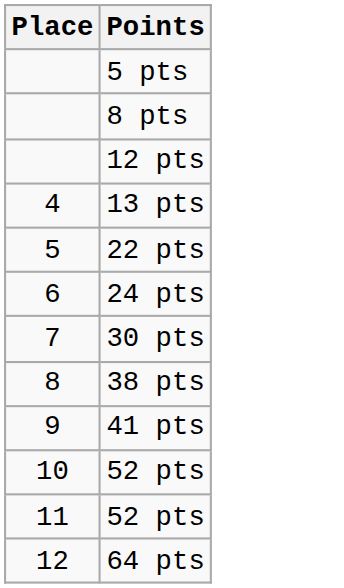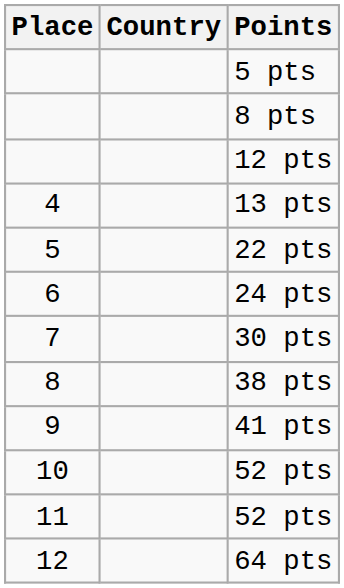+ column: Country
